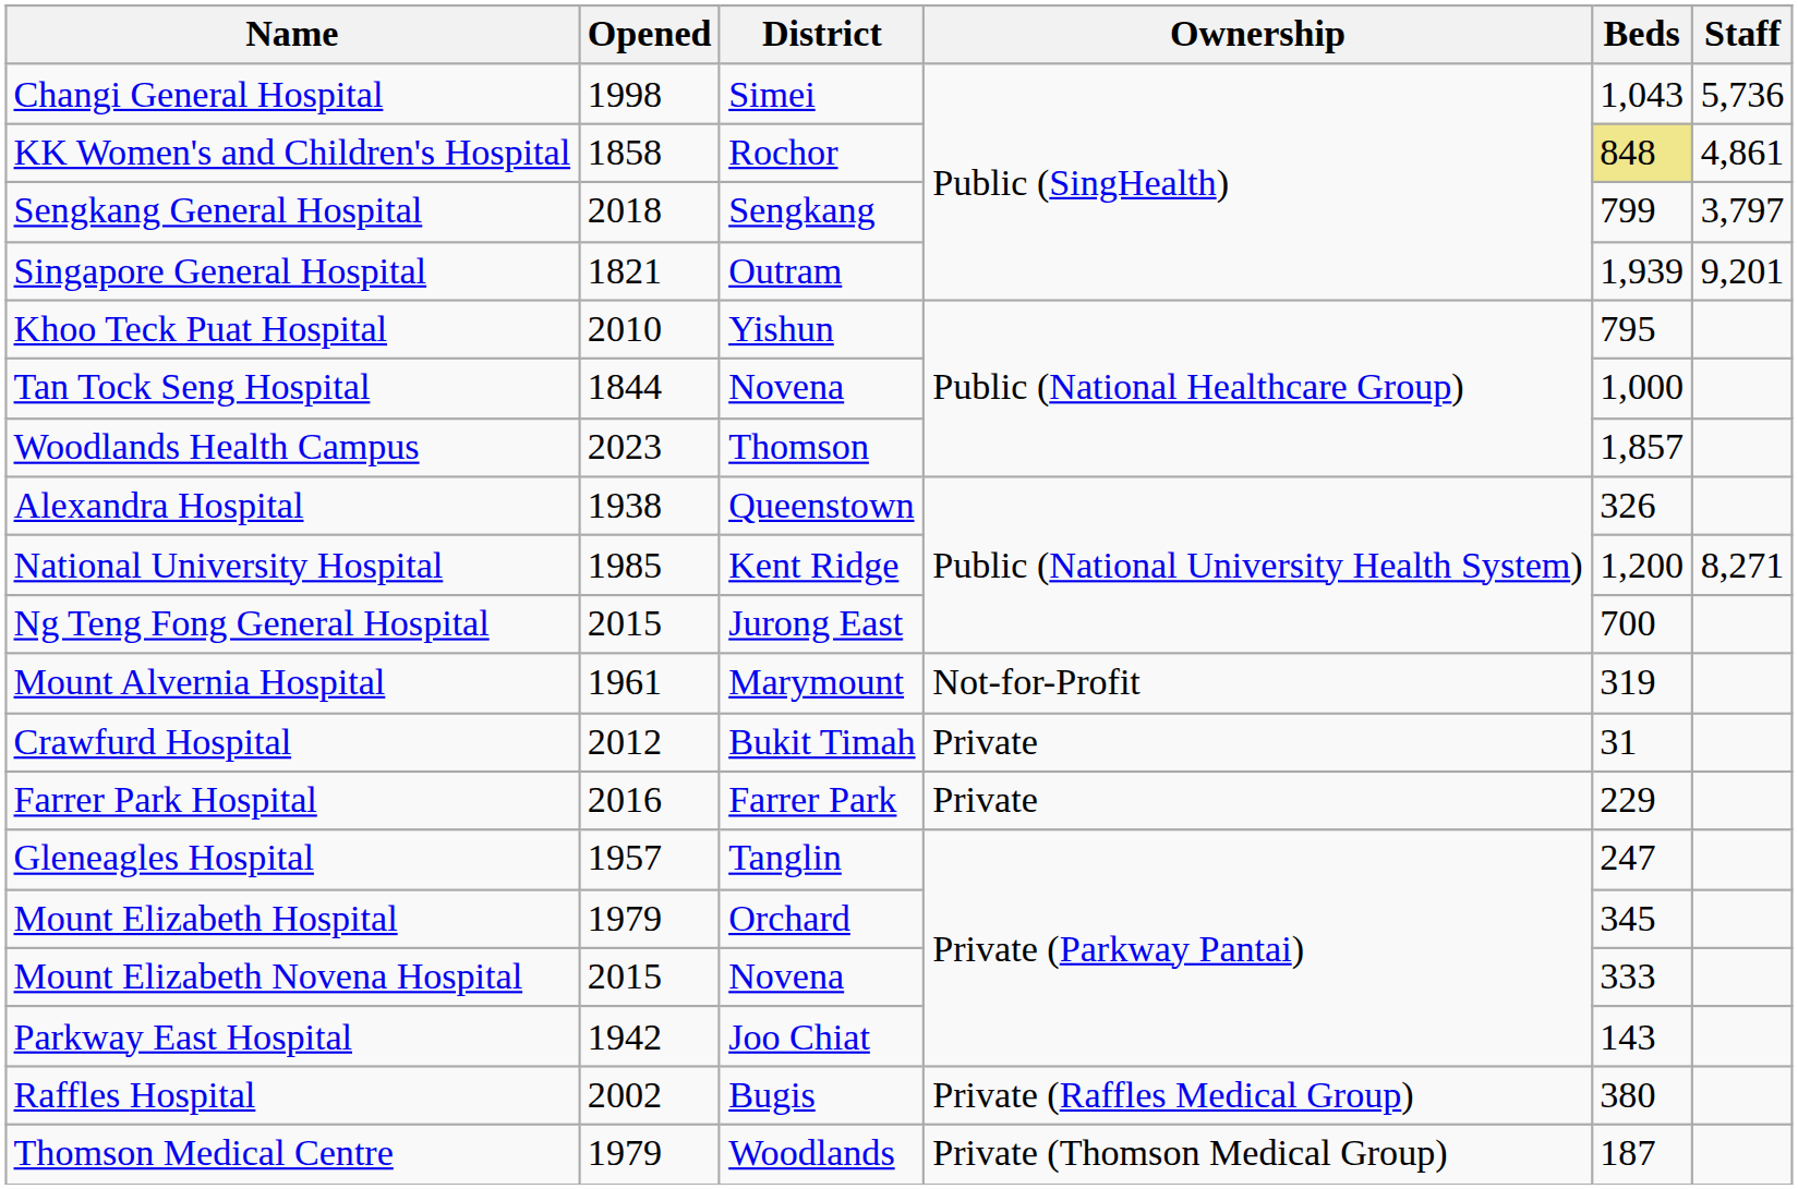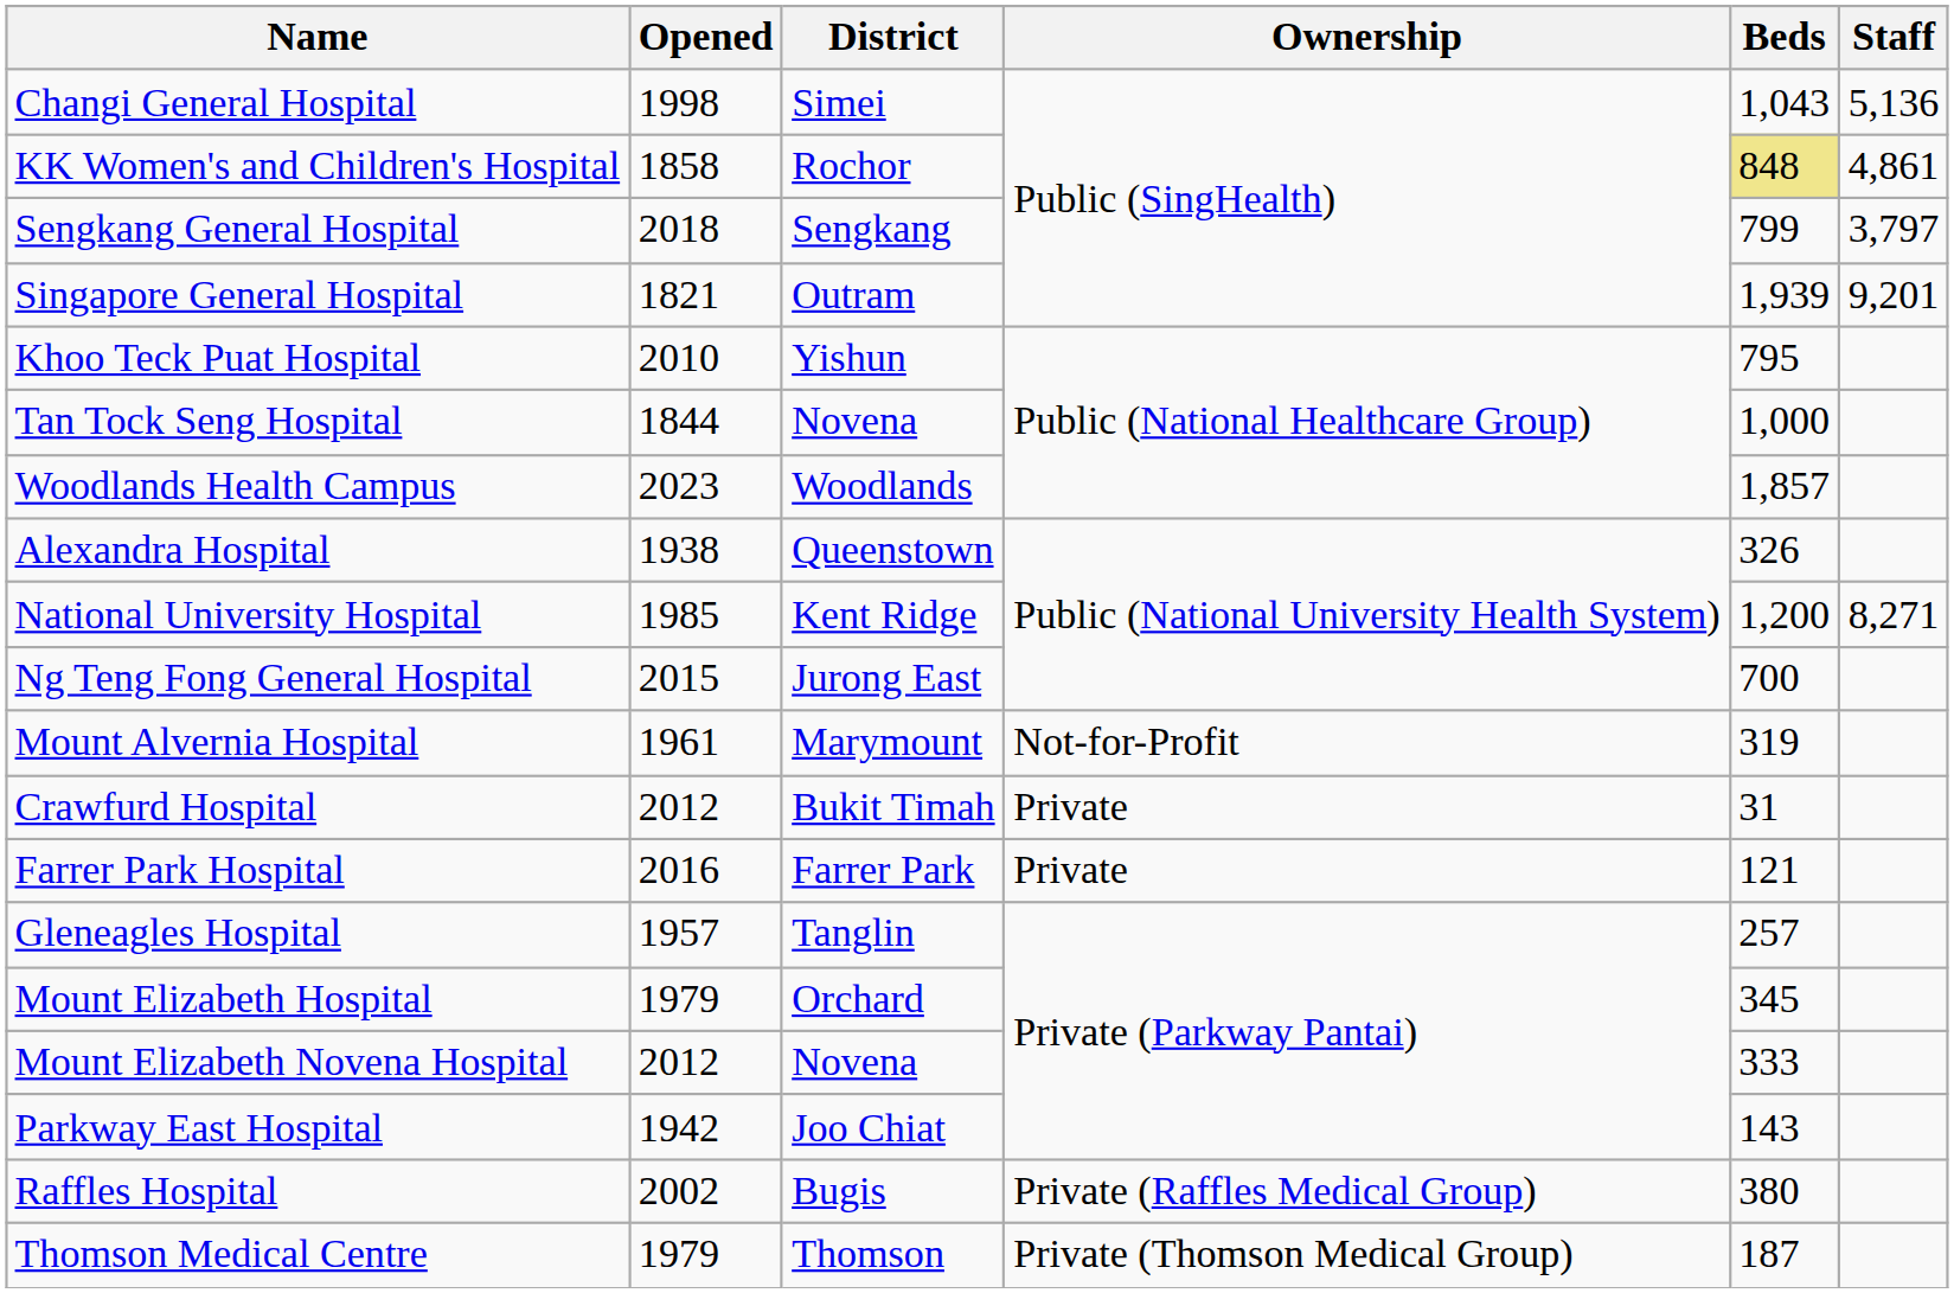Changi General Hospital | Staff: 5,736 -> 5,136
Woodlands Health Campus | District: Thomson -> Woodlands
Farrer Park Hospital | Beds: 229 -> 121
Gleneagles Hospital | Beds: 247 -> 257
Mount Elizabeth Novena Hospital | Opened: 2015 -> 2012
Thomson Medical Centre | District: Woodlands -> Thomson
